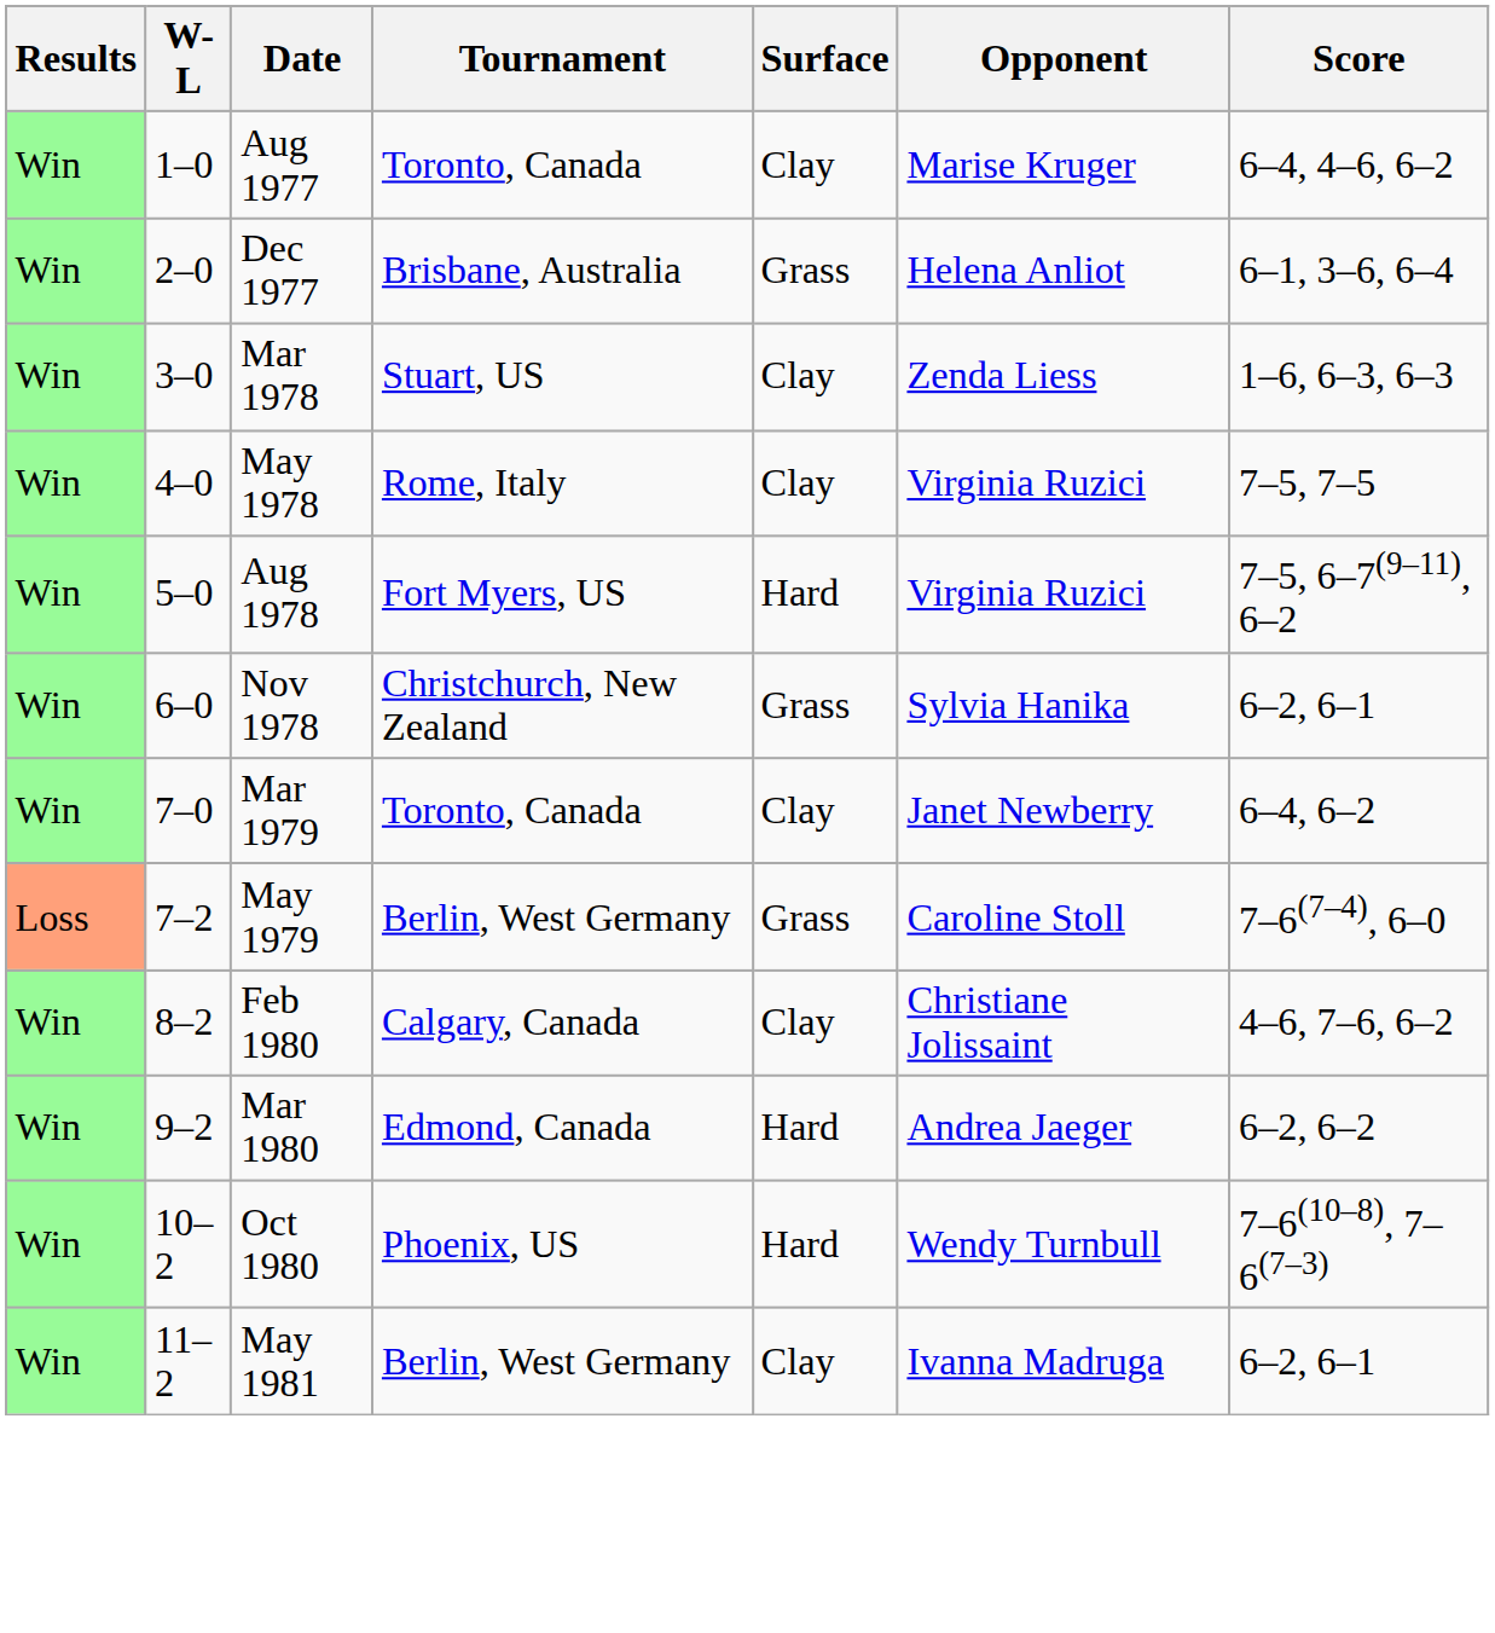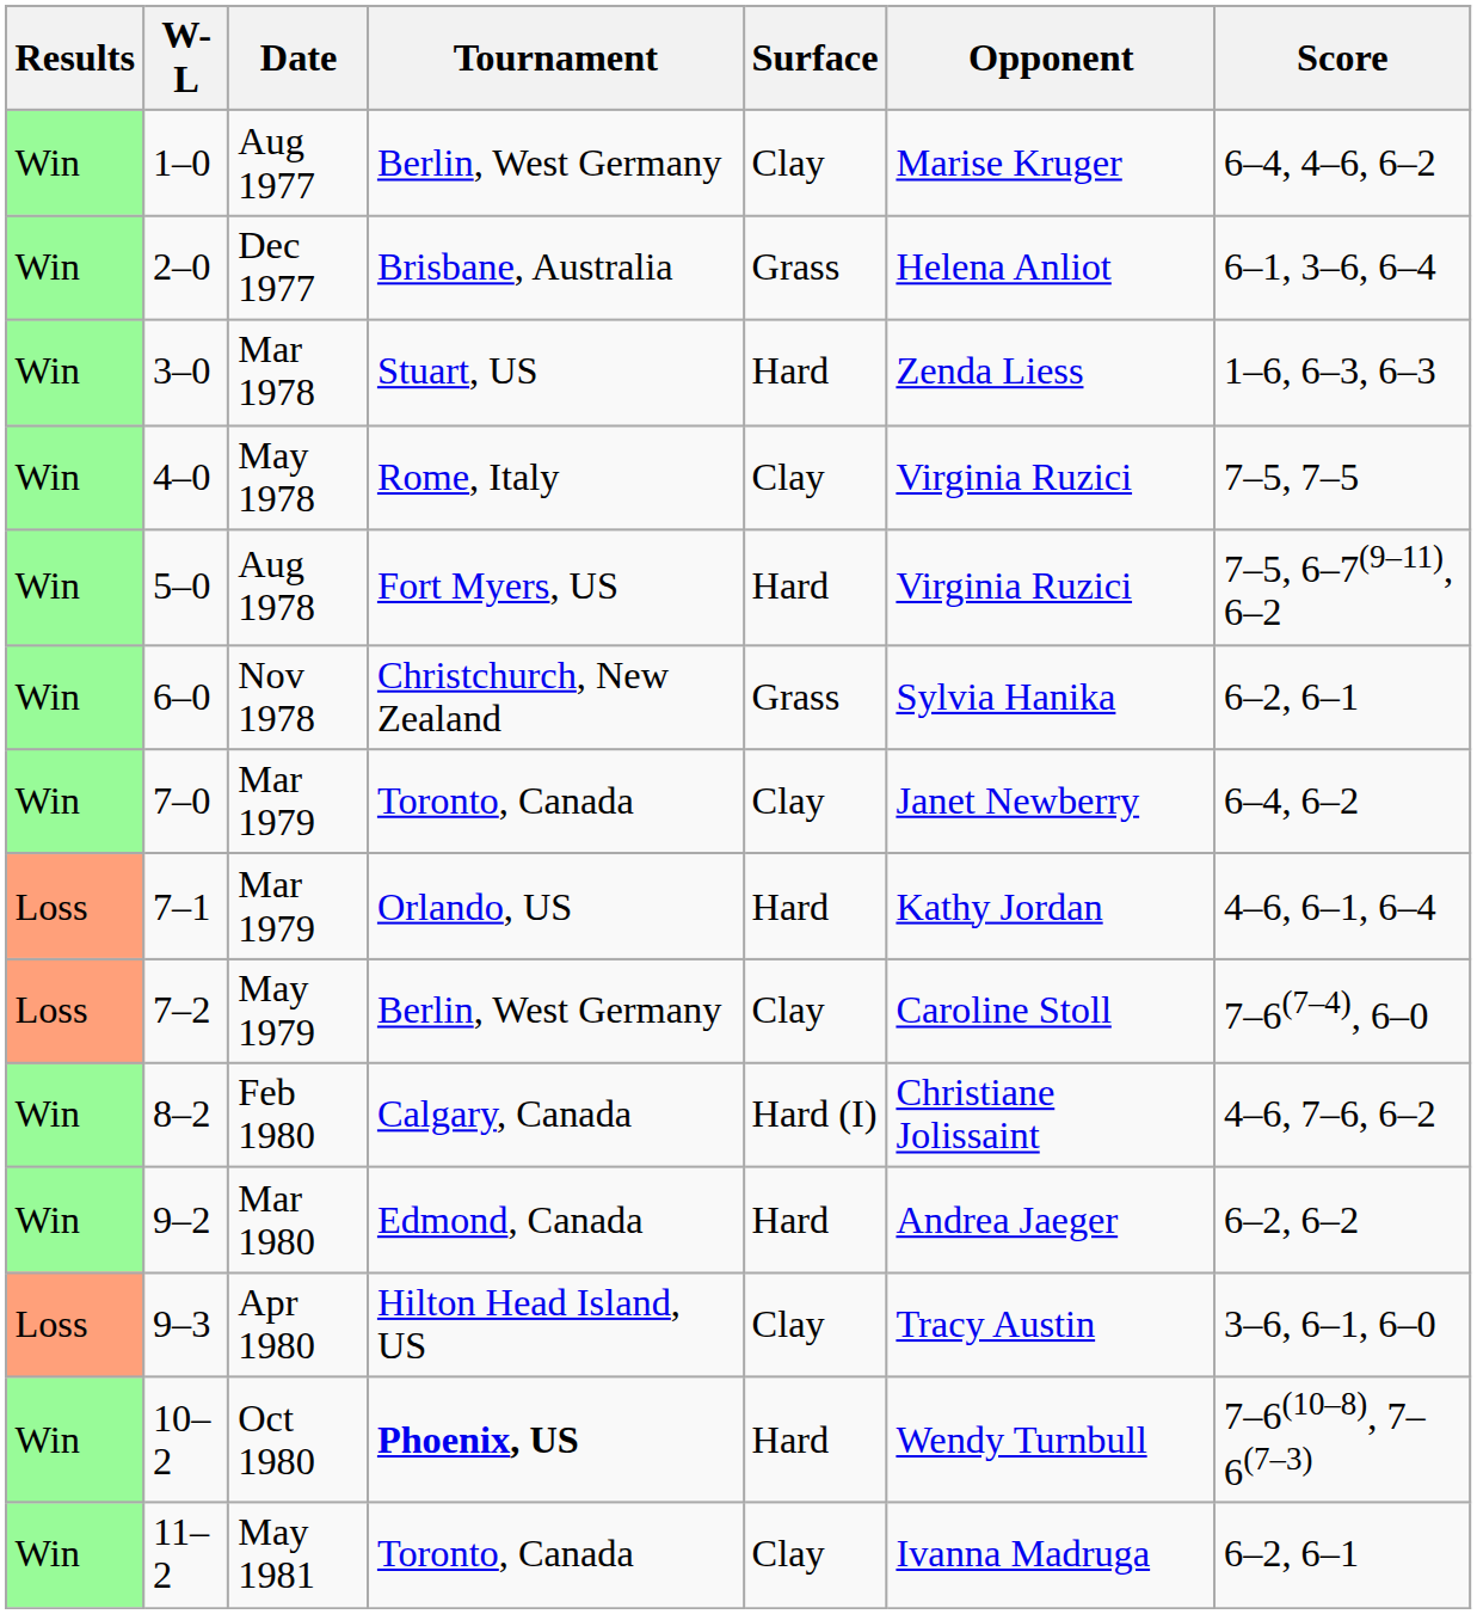Aug 1977 | Tournament: Toronto, Canada -> Berlin, West Germany
Mar 1978 | Surface: Clay -> Hard
+ row: Loss | 7–1 | Mar 1979 | Orlando, US | Hard | Kathy Jordan | 4–6, 6–1, 6–4
May 1979 | Surface: Grass -> Clay
Feb 1980 | Surface: Clay -> Hard (I)
+ row: Loss | 9–3 | Apr 1980 | Hilton Head Island, US | Clay | Tracy Austin | 3–6, 6–1, 6–0
Oct 1980 | Tournament: normal -> bold
May 1981 | Tournament: Berlin, West Germany -> Toronto, Canada
